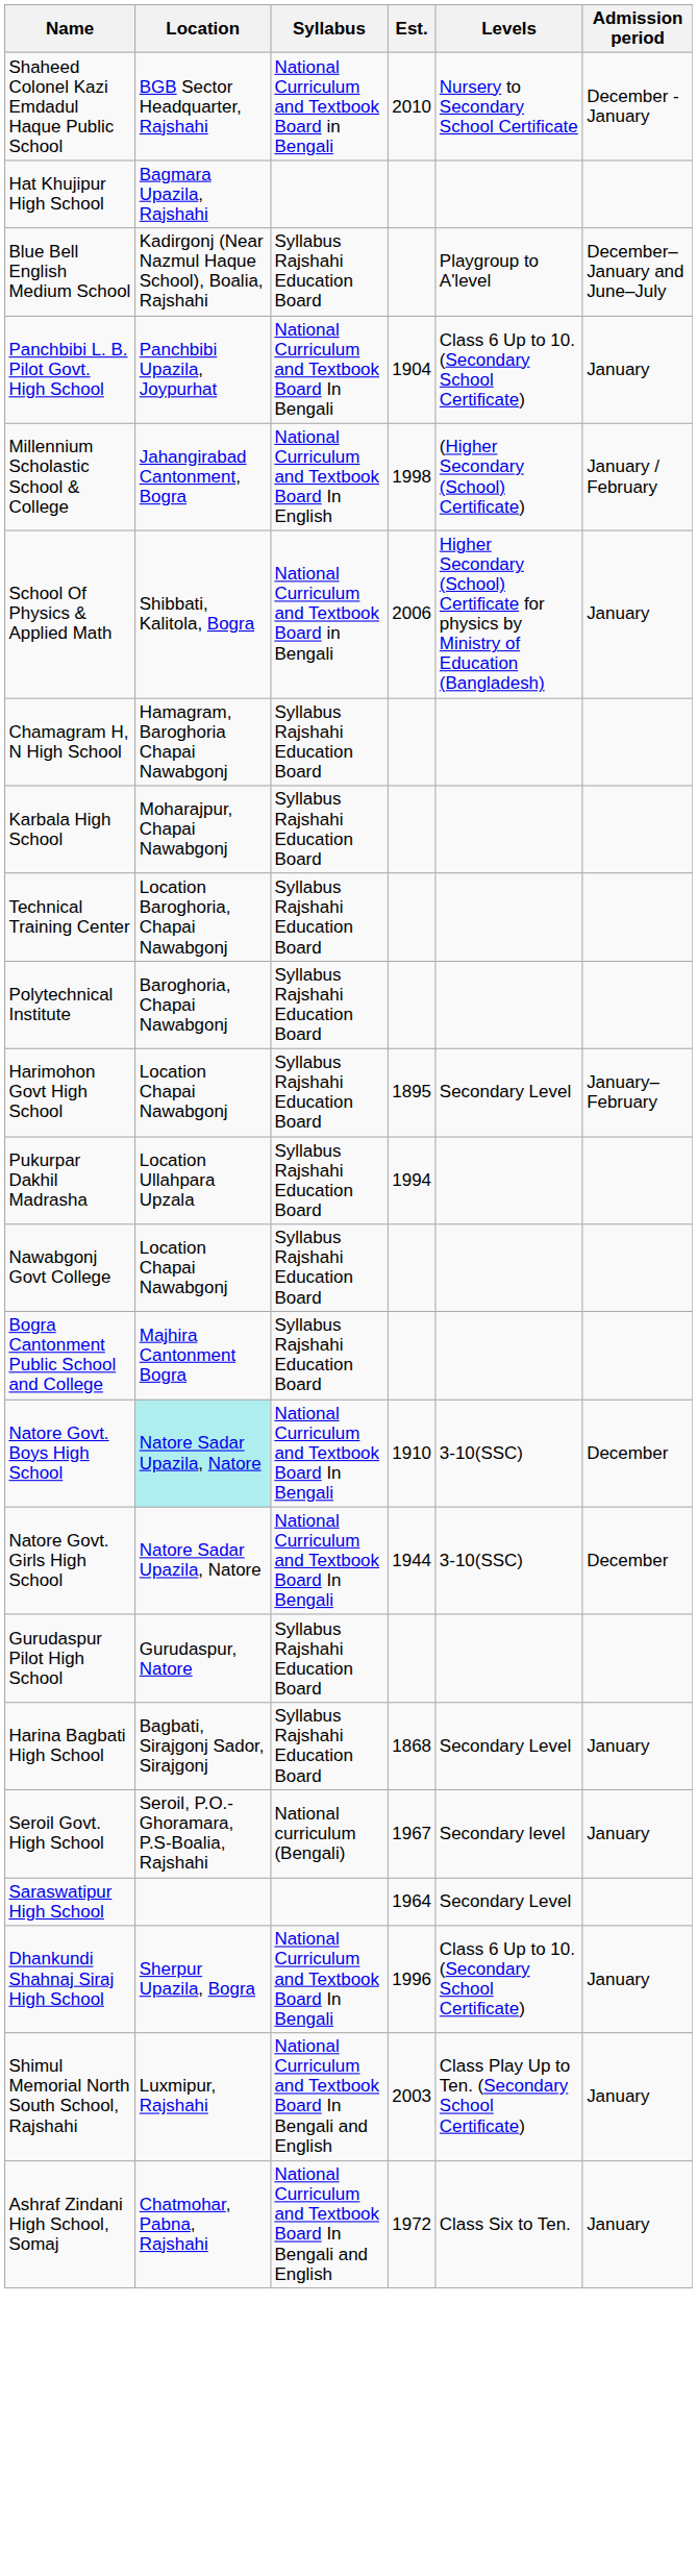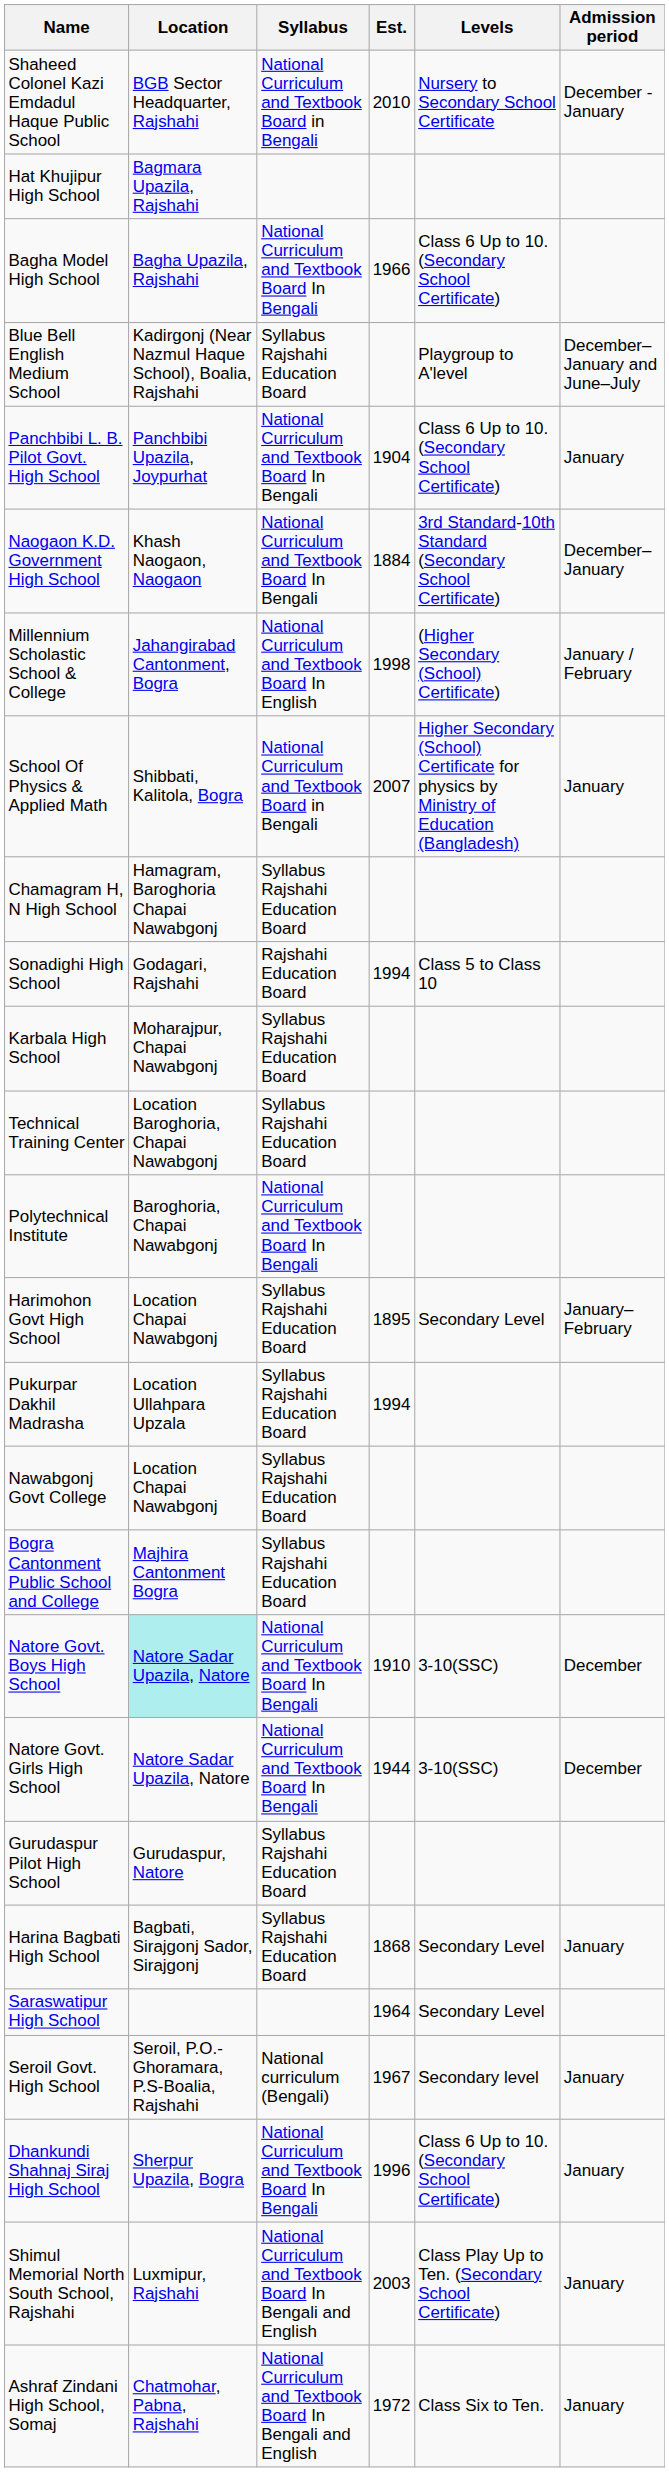+ row: Bagha Model High School | Bagha Upazila, Rajshahi | National Curriculum and Textbook Board In Bengali | 1966 | Class 6 Up to 10. (Secondary School Certificate)
+ row: Naogaon K.D. Government High School | Khash Naogaon, Naogaon | National Curriculum and Textbook Board In Bengali | 1884 | 3rd Standard-10th Standard (Secondary School Certificate) | December–January
School Of Physics & Applied Math | Est.: 2006 -> 2007
+ row: Sonadighi High School | Godagari, Rajshahi | Rajshahi Education Board | 1994 | Class 5 to Class 10
Polytechnical Institute | Syllabus: Syllabus Rajshahi Education Board -> National Curriculum and Textbook Board In Bengali
rows swapped: Saraswatipur High School <-> Seroil Govt. High School
